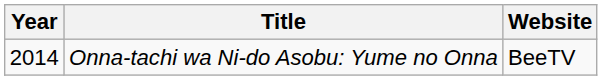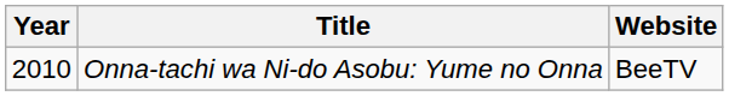Onna-tachi wa Ni-do Asobu: Yume no Onna | Year: 2014 -> 2010
